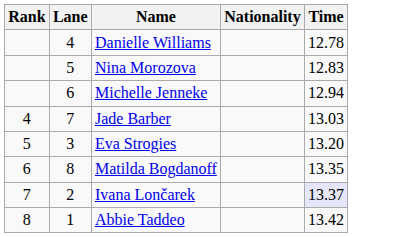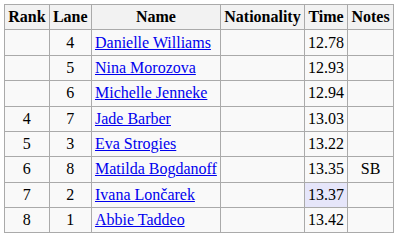+ column: Notes | SB
Nina Morozova | Time: 12.83 -> 12.93
Eva Strogies | Time: 13.20 -> 13.22
